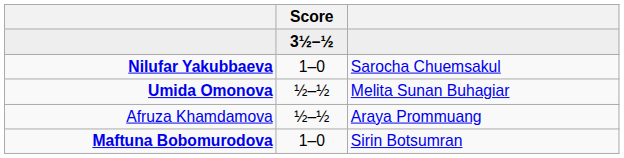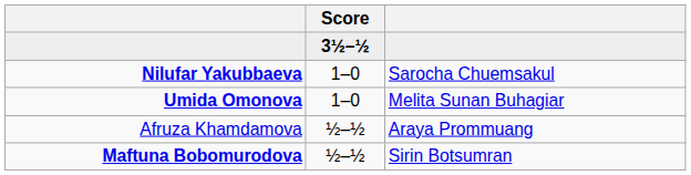Umida Omonova | Score: ½–½ -> 1–0
Maftuna Bobomurodova | Score: 1–0 -> ½–½
